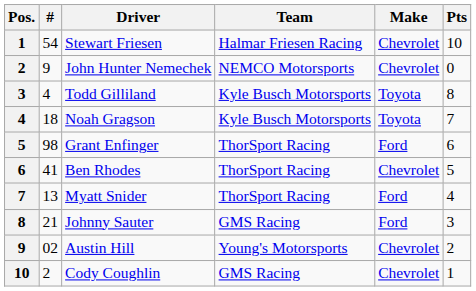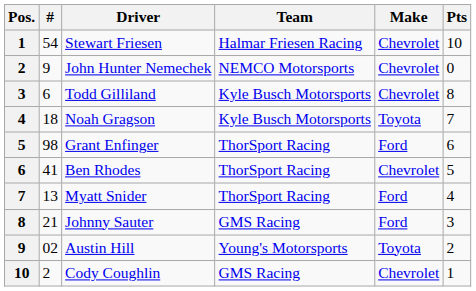Todd Gilliland | #: 4 -> 6
Todd Gilliland | Make: Toyota -> Chevrolet
Austin Hill | Make: Chevrolet -> Toyota
